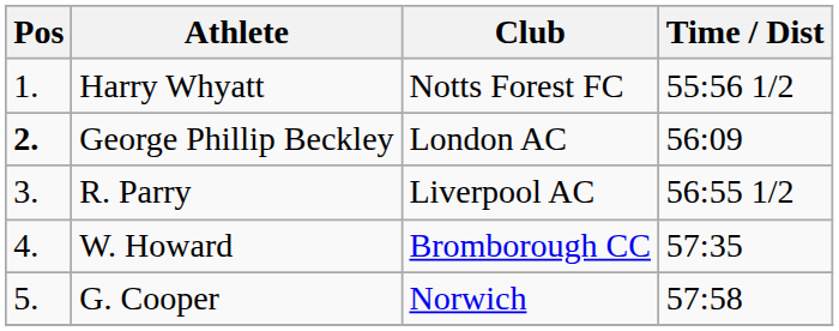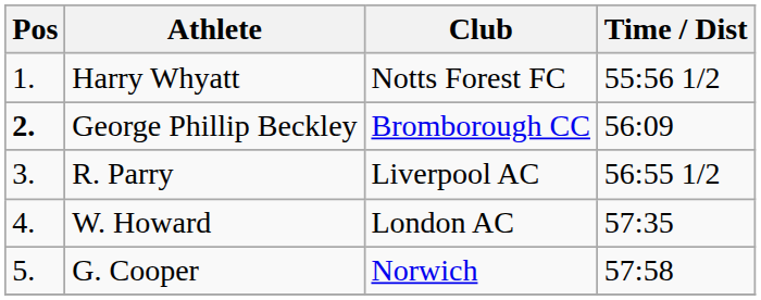George Phillip Beckley | Club: London AC -> Bromborough CC
W. Howard | Club: Bromborough CC -> London AC
